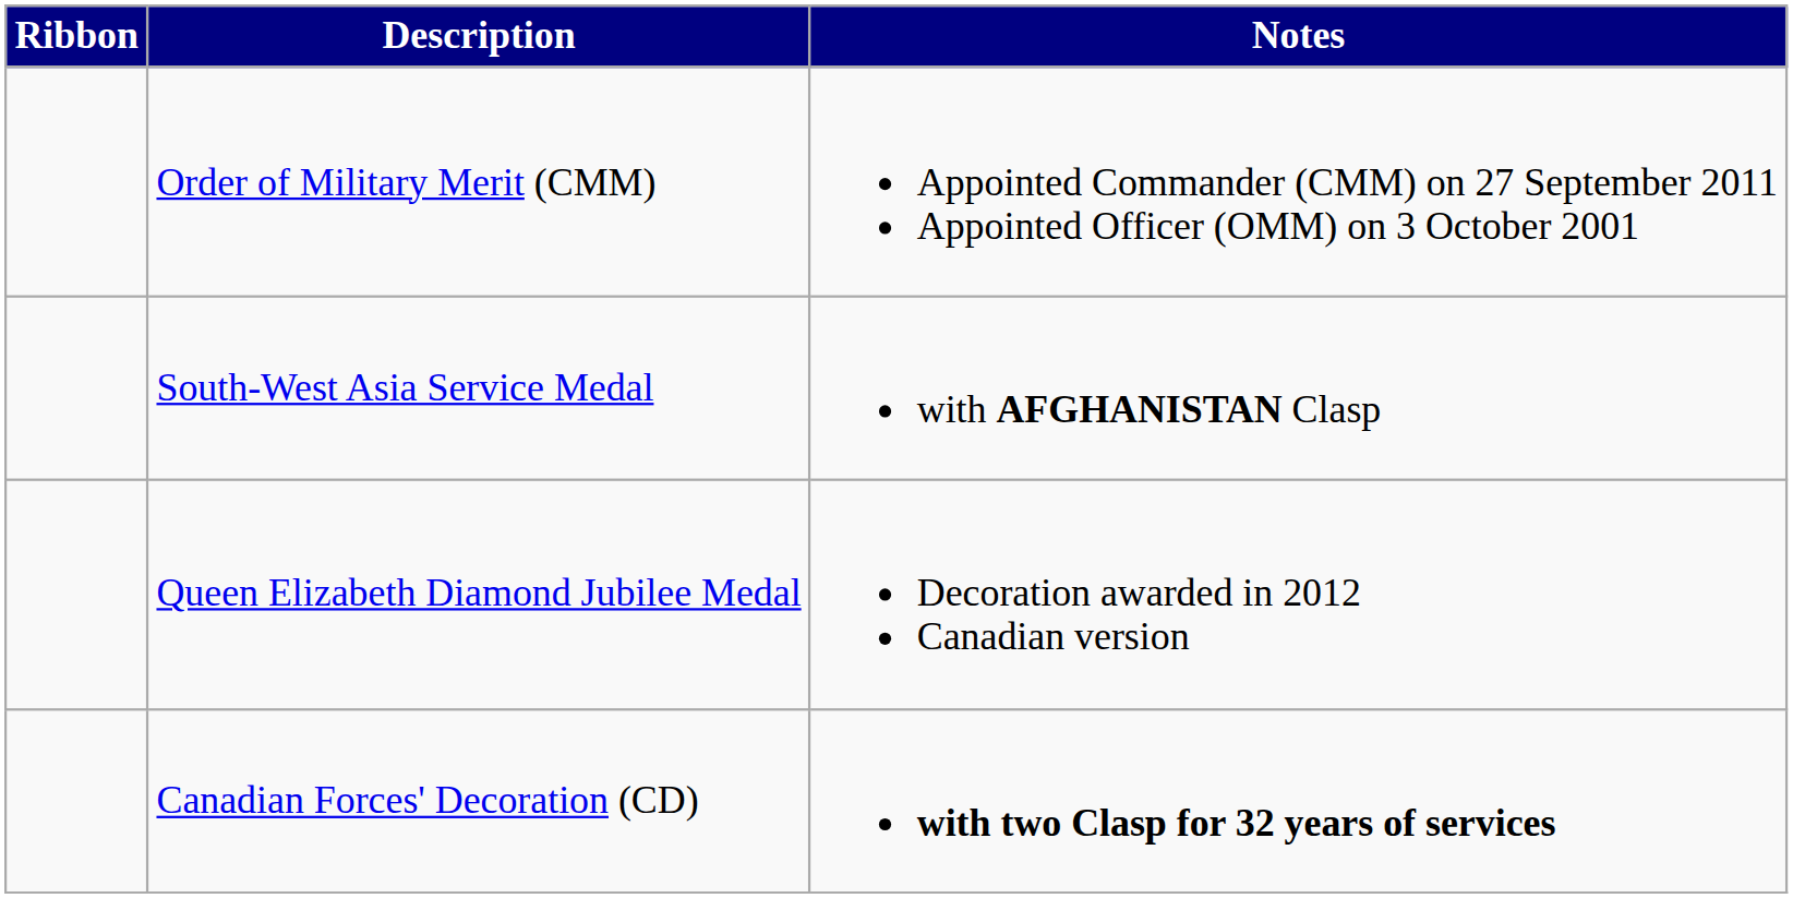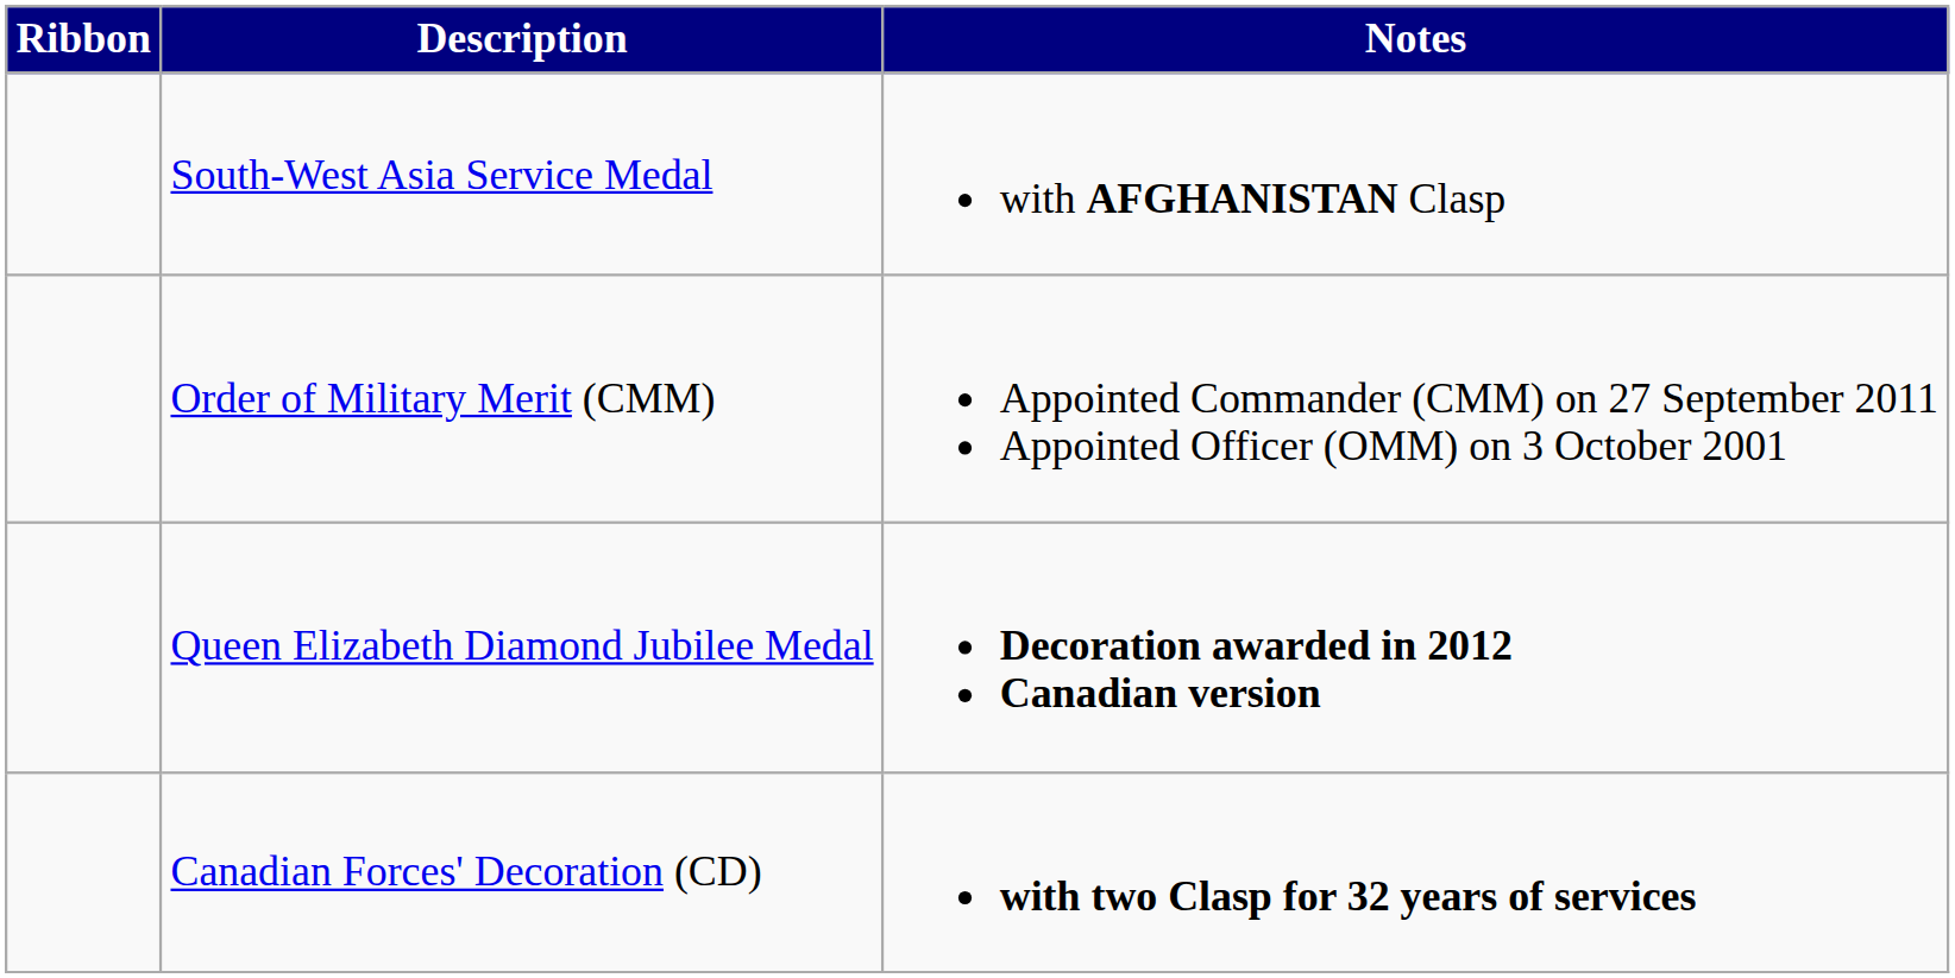rows swapped: Order of Military Merit (CMM) <-> South-West Asia Service Medal
Queen Elizabeth Diamond Jubilee Medal | Notes: normal -> bold
